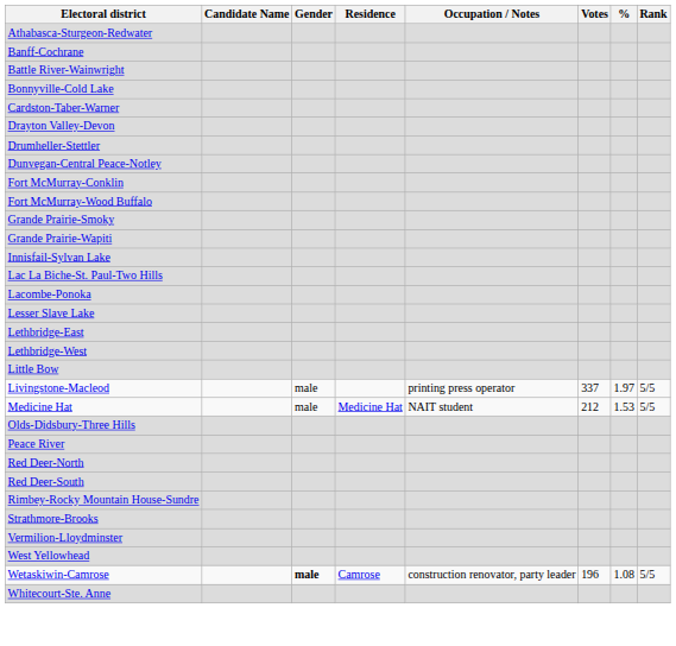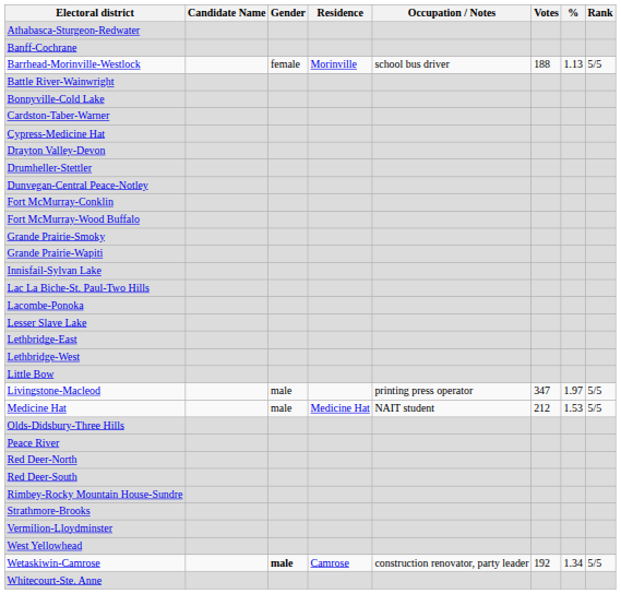+ row: Barrhead-Morinville-Westlock | female | Morinville | school bus driver | 188 | 1.13 | 5/5
+ row: Cypress-Medicine Hat
Livingstone-Macleod | Votes: 337 -> 347
Wetaskiwin-Camrose | Votes: 196 -> 192
Wetaskiwin-Camrose | %: 1.08 -> 1.34
